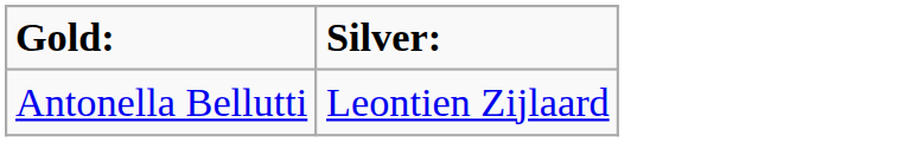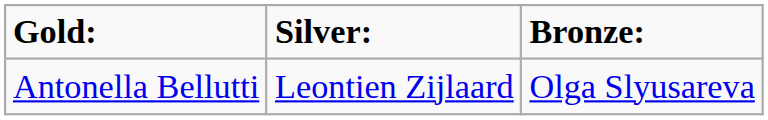+ column: Bronze: | Olga Slyusareva
